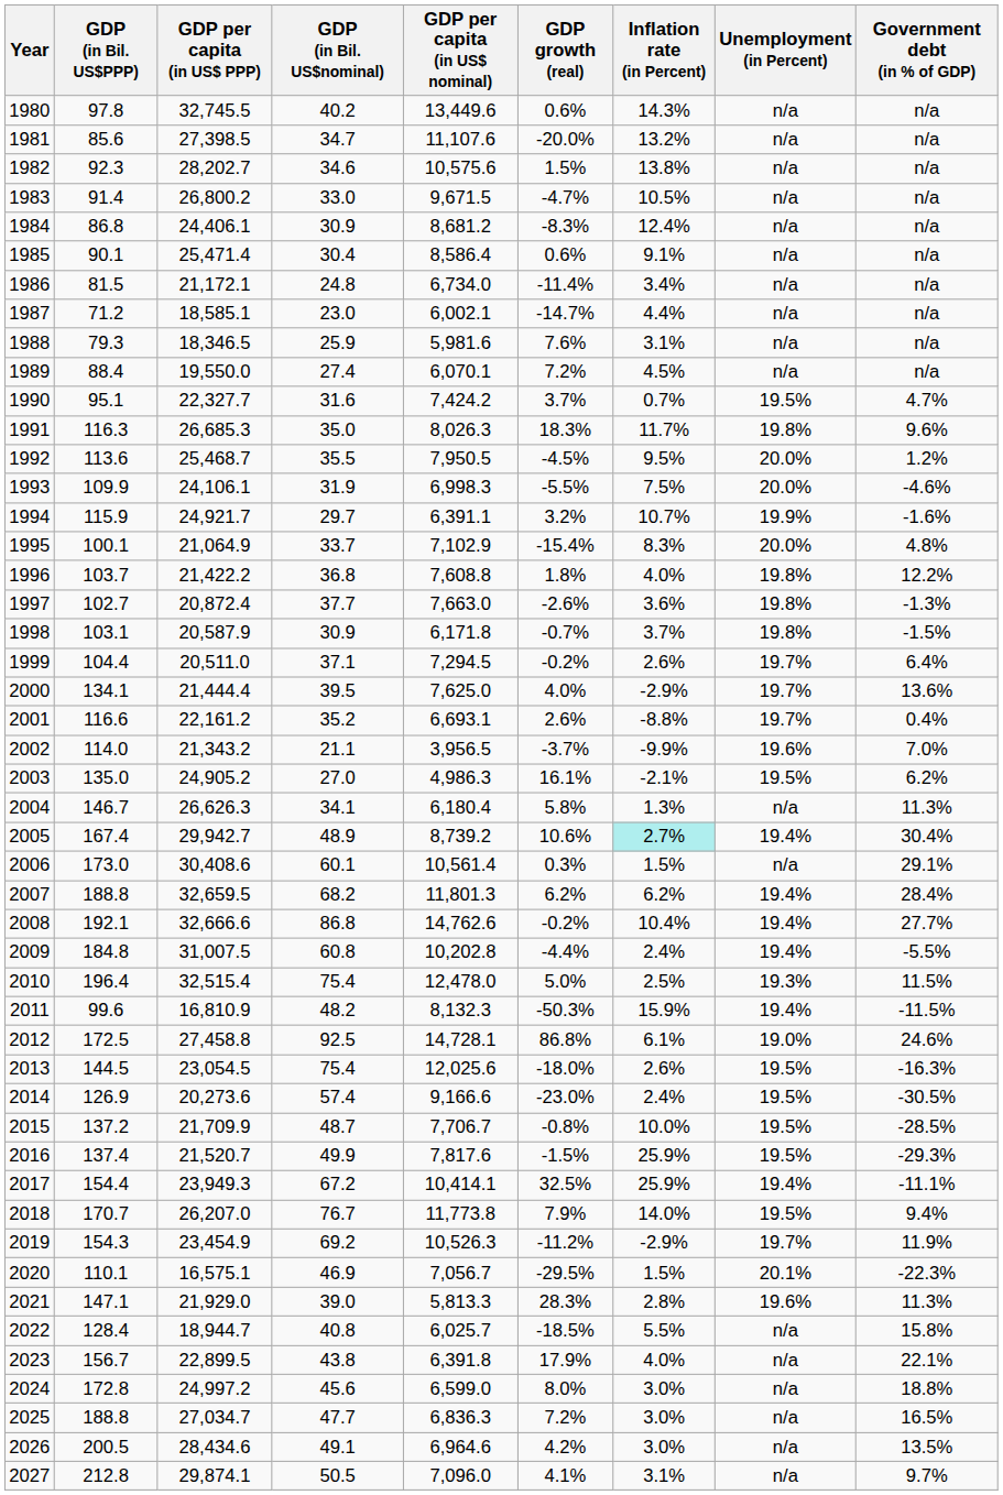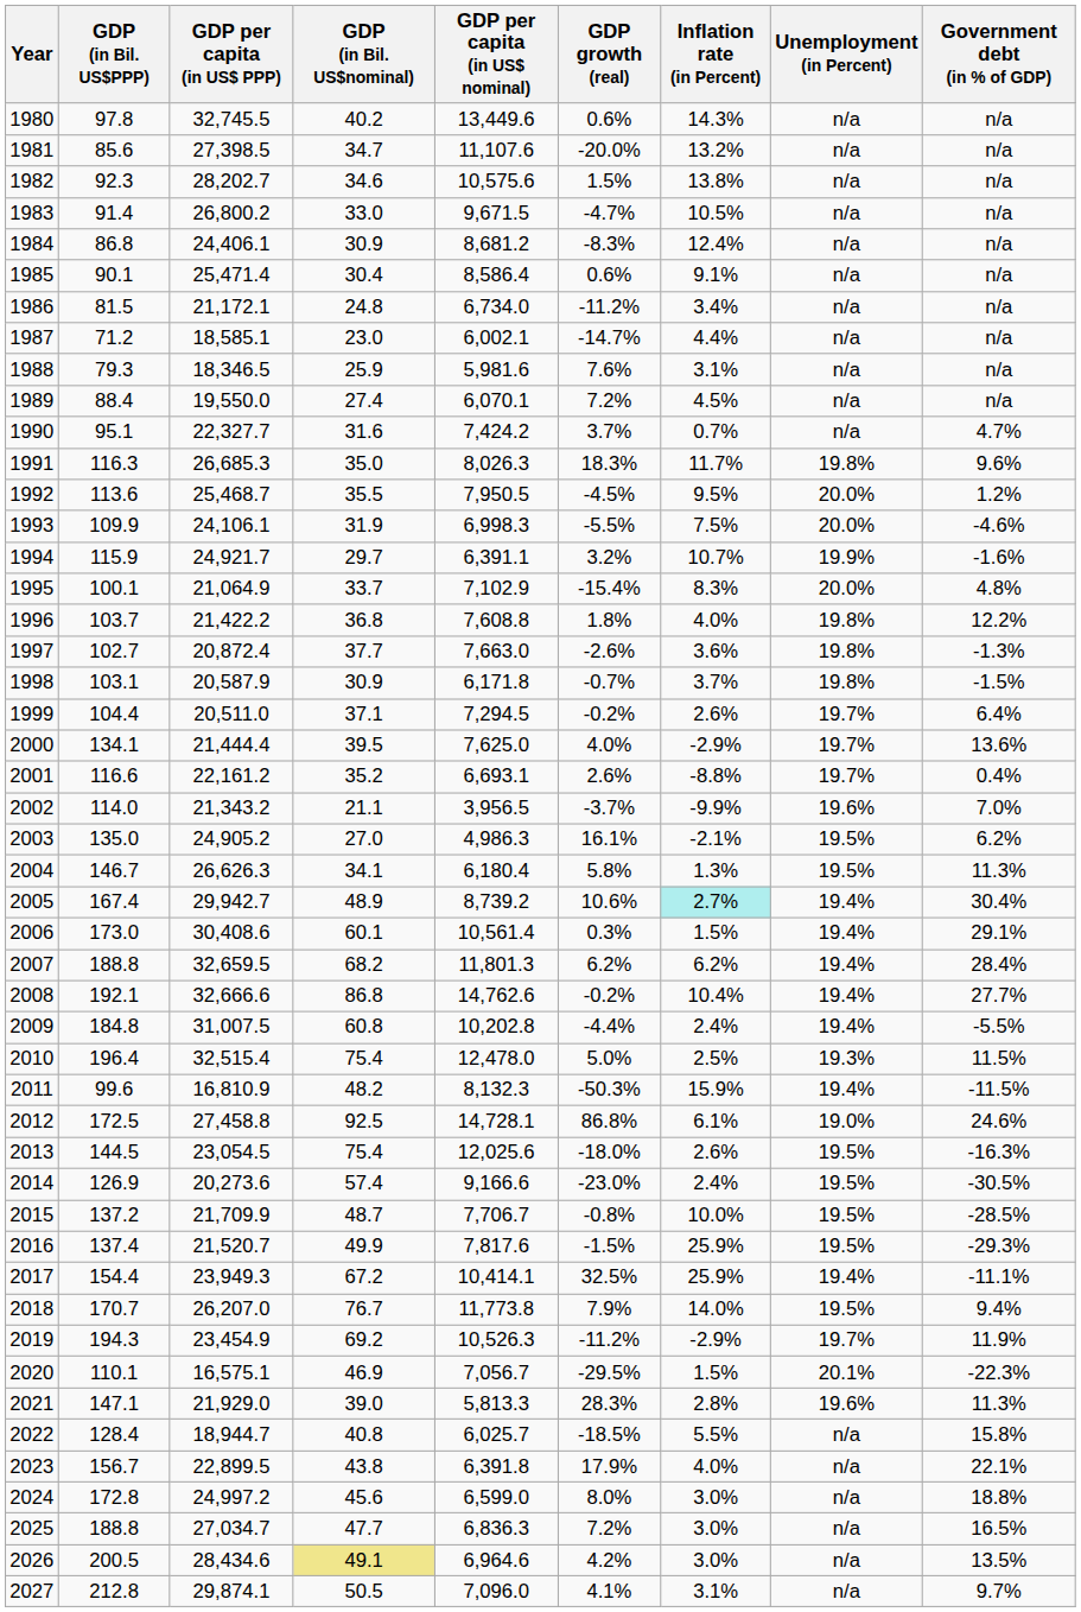1986 | GDP growth (real): -11.4% -> -11.2%
1990 | Unemployment (in Percent): 19.5% -> n/a
2004 | Unemployment (in Percent): n/a -> 19.5%
2006 | Unemployment (in Percent): n/a -> 19.4%
2019 | GDP (in Bil. US$PPP): 154.3 -> 194.3
2026 | GDP (in Bil. US$nominal): no background -> khaki background
